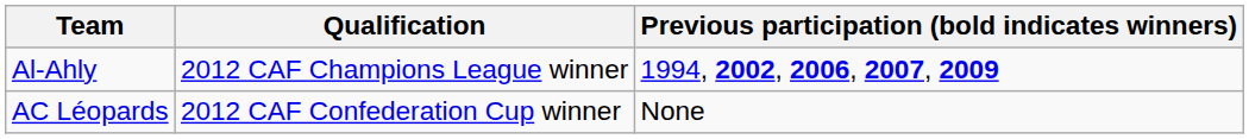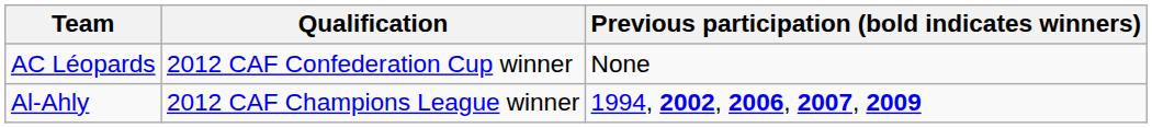rows swapped: Al-Ahly <-> AC Léopards
